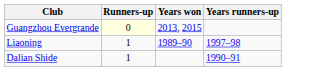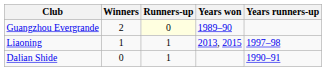+ column: Winners | 2 | 1 | 0
Guangzhou Evergrande | Years won: 2013, 2015 -> 1989–90
Liaoning | Years won: 1989–90 -> 2013, 2015
